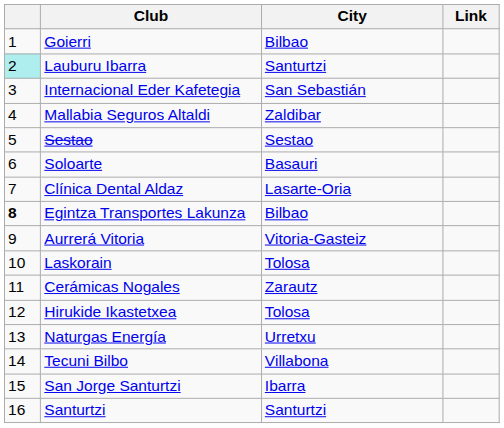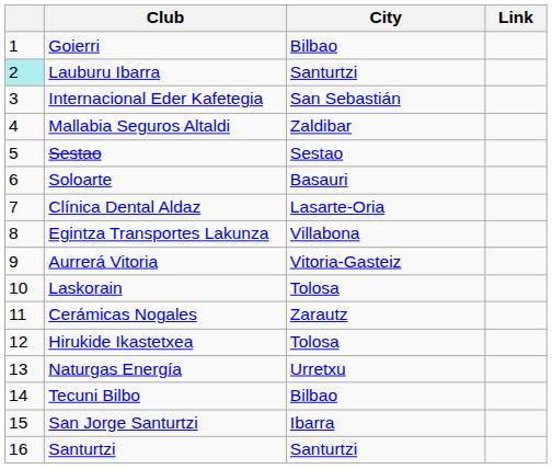Egintza Transportes Lakunza | column 1: bold -> normal
Egintza Transportes Lakunza | City: Bilbao -> Villabona
Tecuni Bilbo | City: Villabona -> Bilbao
